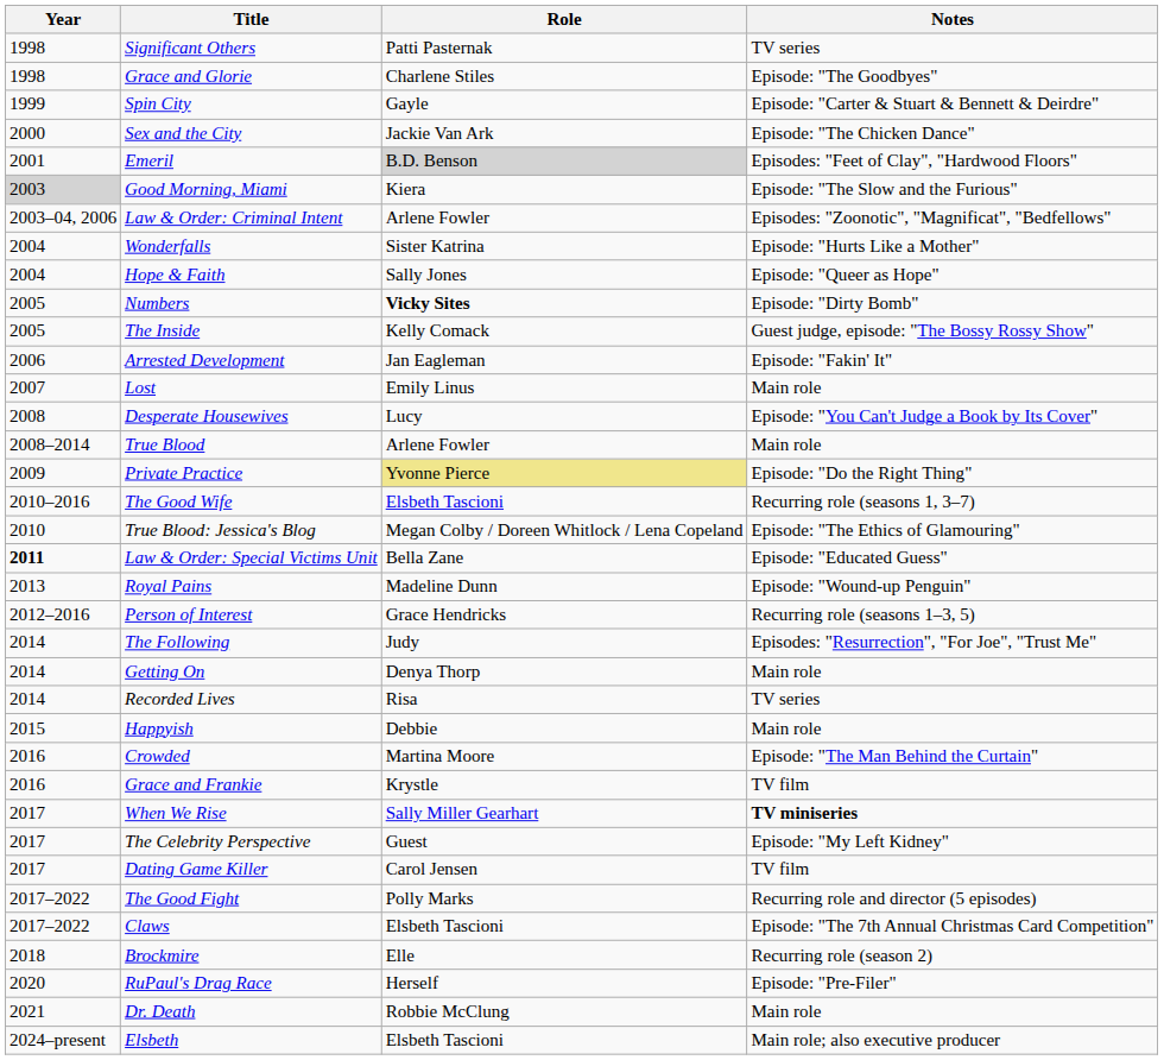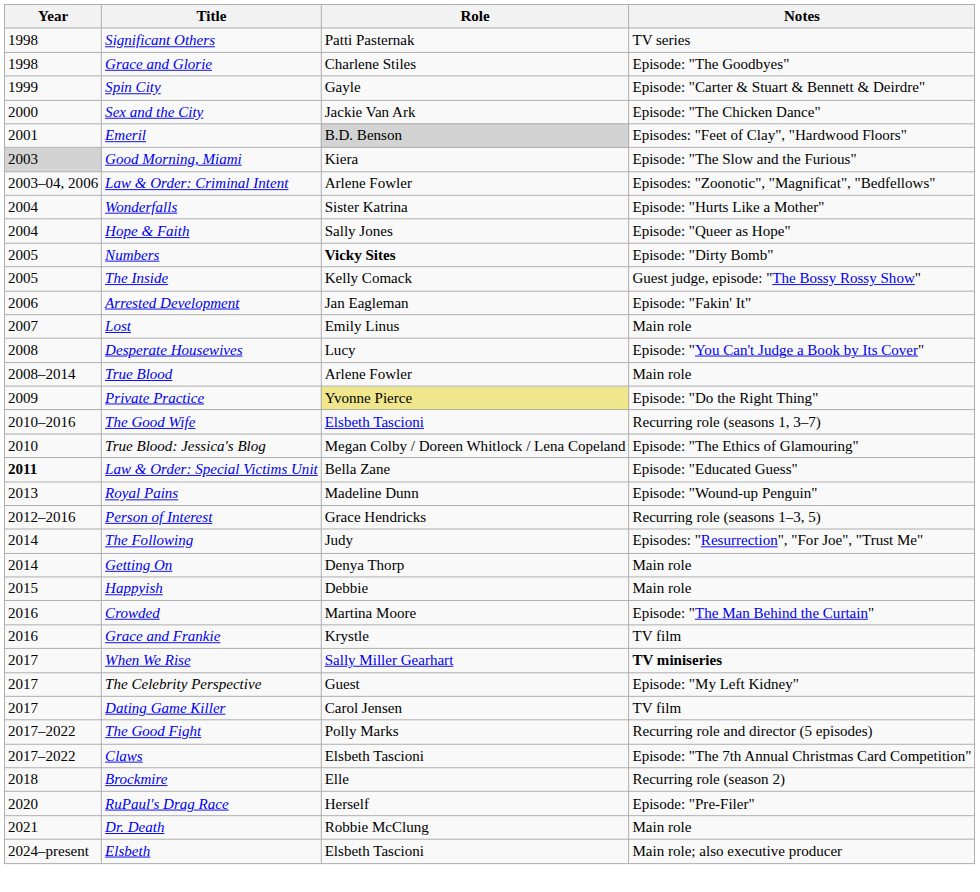- row: 2014 | Recorded Lives | Risa | TV series
